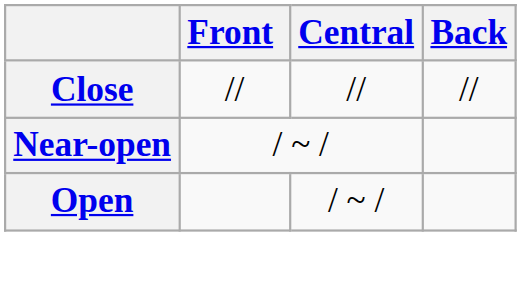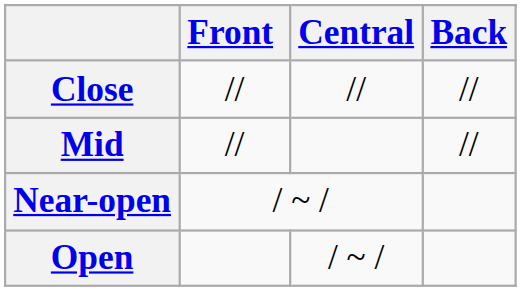+ row: Mid | // | //
